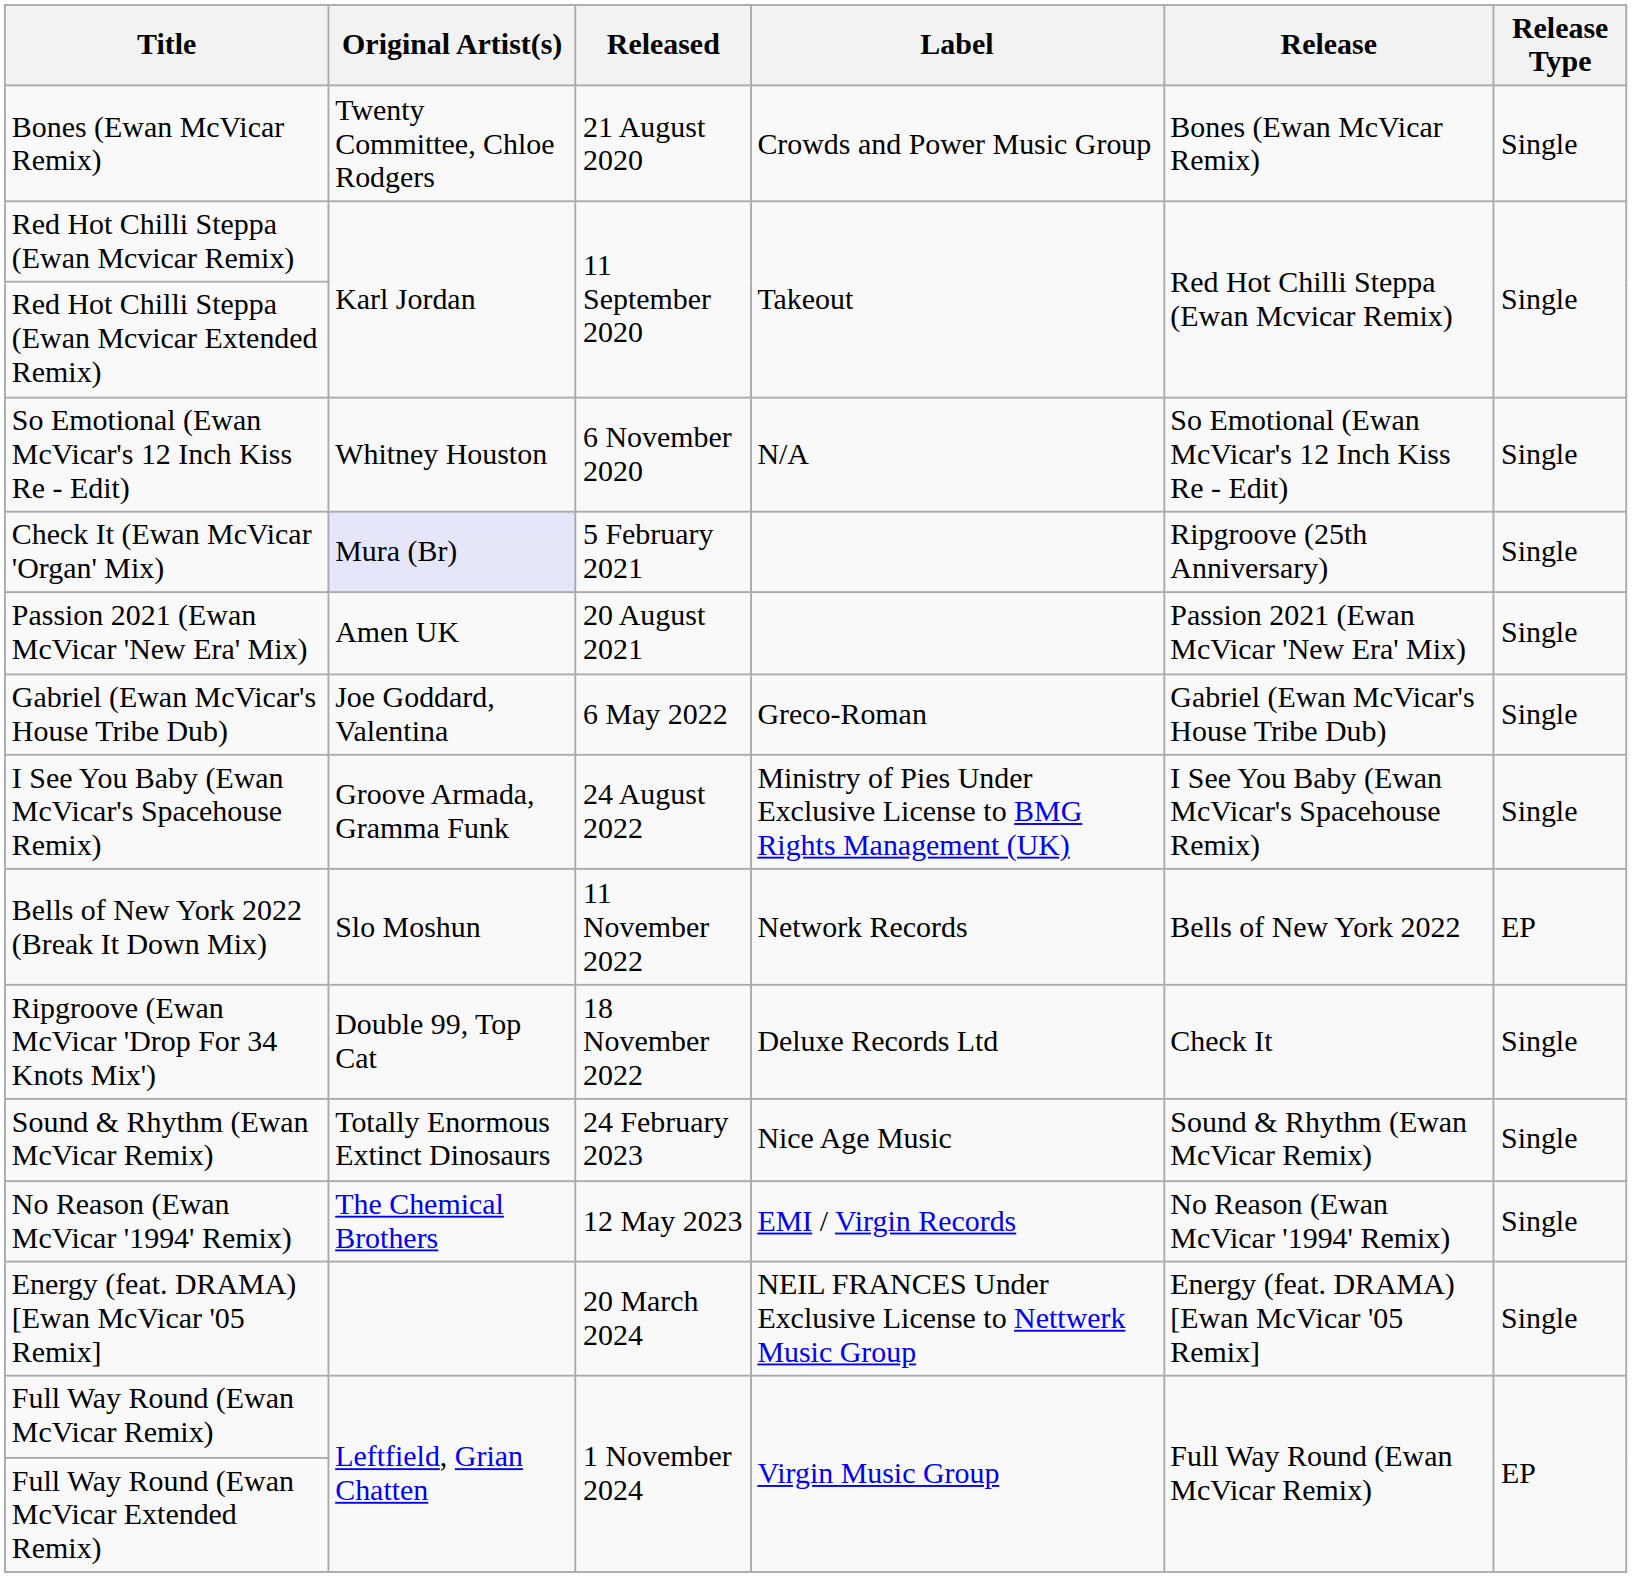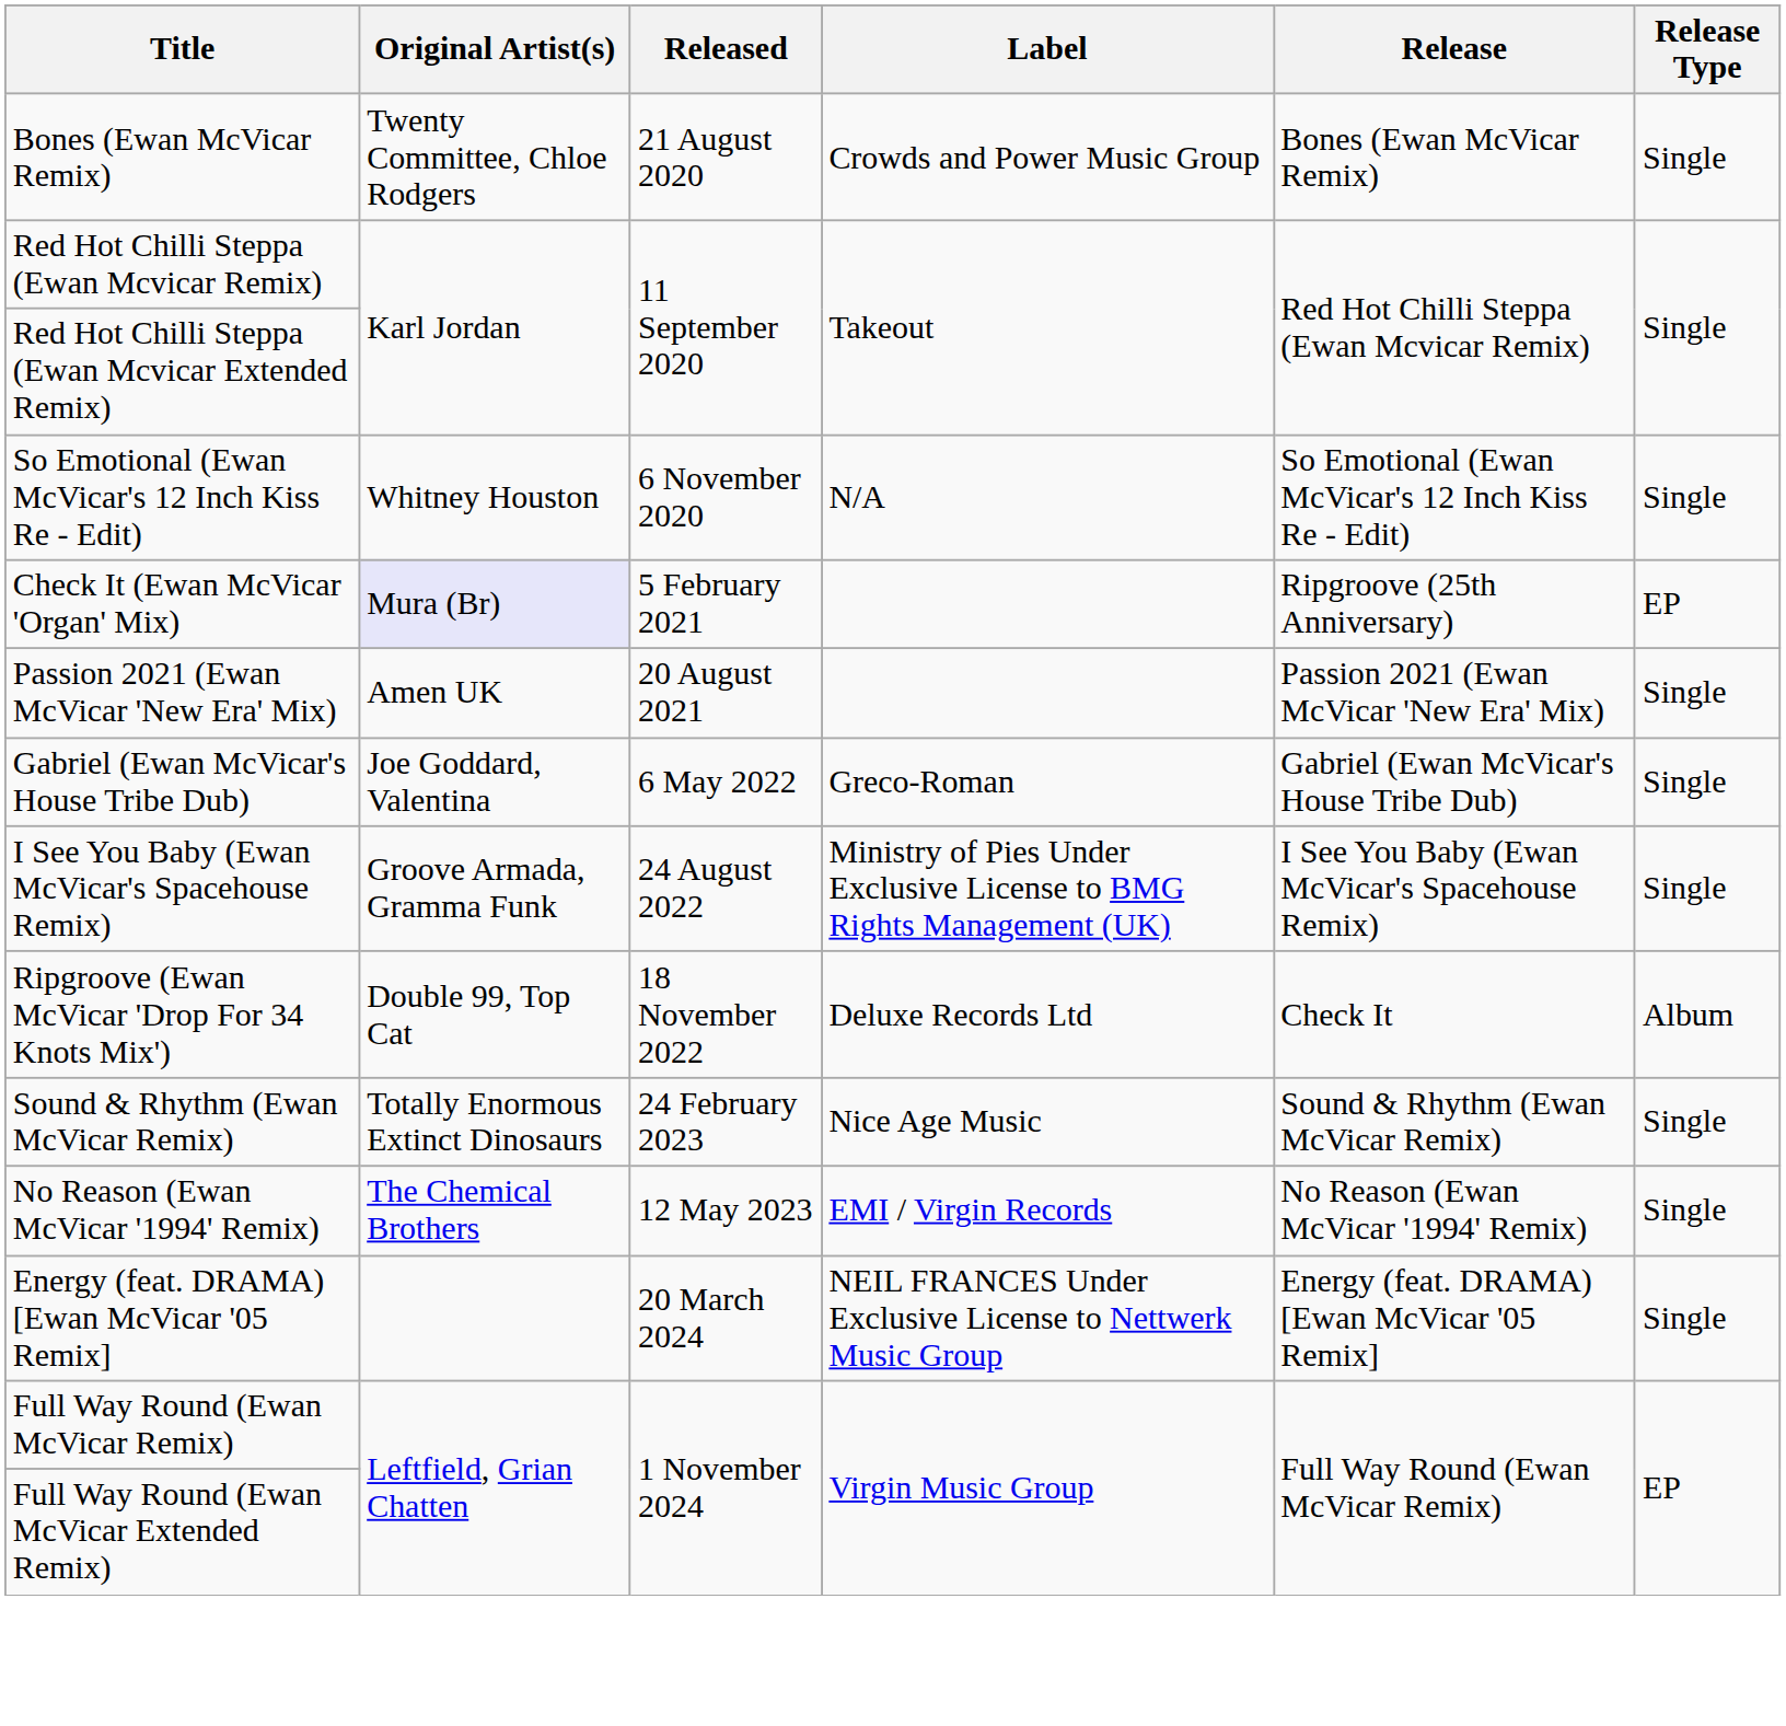Check It (Ewan McVicar 'Organ' Mix) | Release Type: Single -> EP
- row: Bells of New York 2022 (Break It Down Mix) | Slo Moshun | 11 November 2022 | Network Records | Bells of New York 2022 | EP
Ripgroove (Ewan McVicar 'Drop For 34 Knots Mix') | Release Type: Single -> Album
